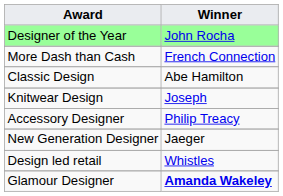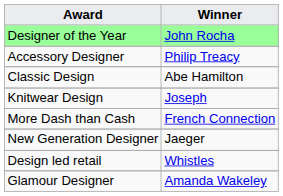rows swapped: More Dash than Cash <-> Accessory Designer
Glamour Designer | Winner: bold -> normal
